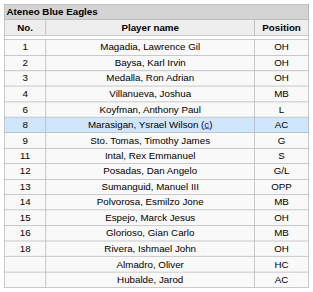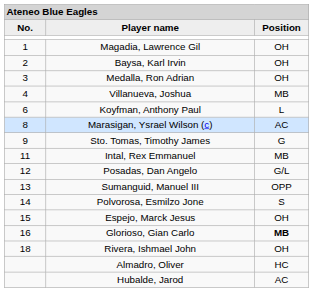Intal, Rex Emmanuel | column 3: S -> MB
Polvorosa, Esmilzo Jone | column 3: MB -> S
Glorioso, Gian Carlo | column 3: normal -> bold
